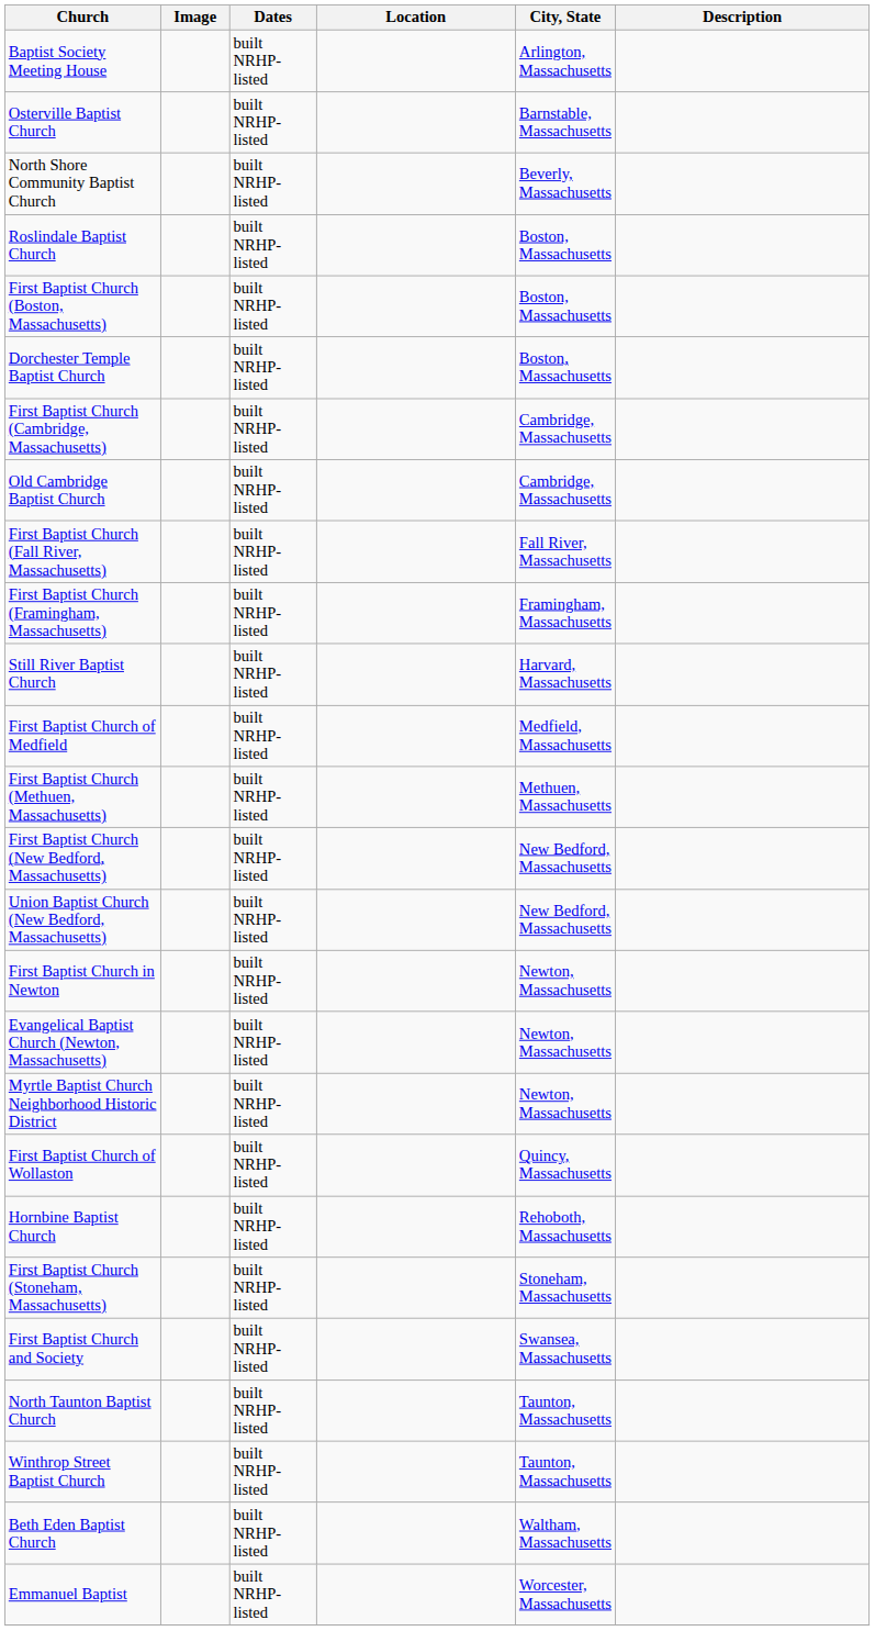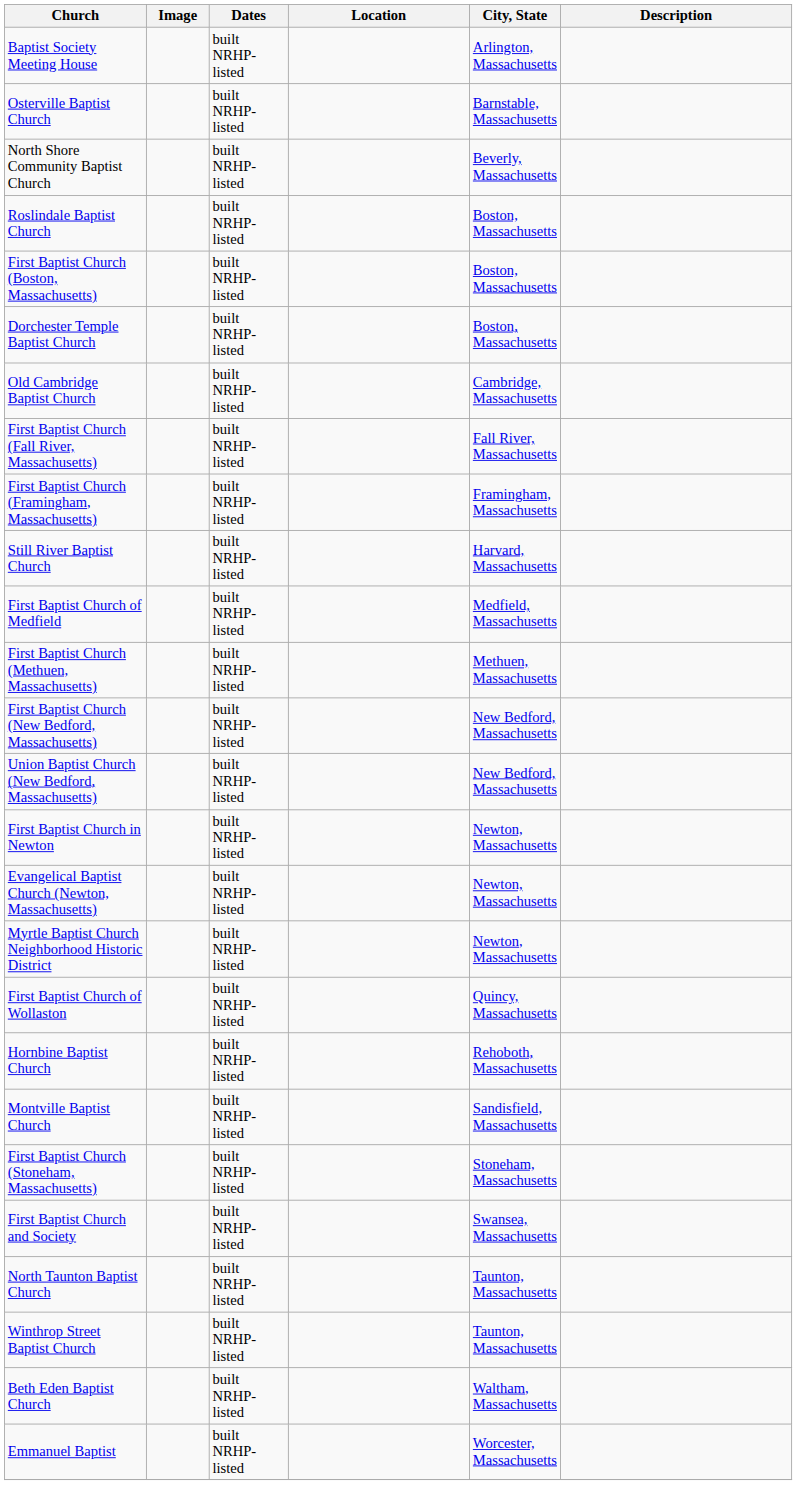- row: First Baptist Church (Cambridge, Massachusetts) | built NRHP-listed | Cambridge, Massachusetts
+ row: Montville Baptist Church | built NRHP-listed | Sandisfield, Massachusetts
